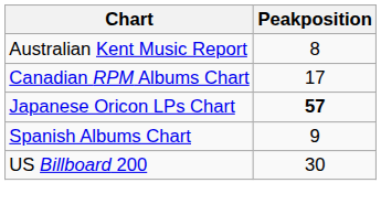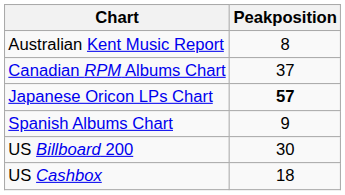Canadian RPM Albums Chart | Peakposition: 17 -> 37
+ row: US Cashbox | 18
